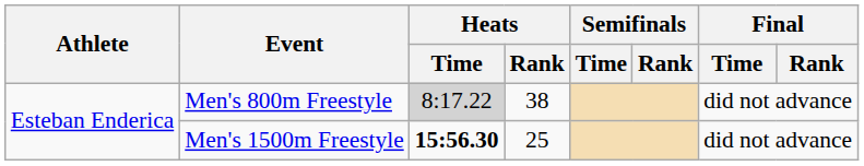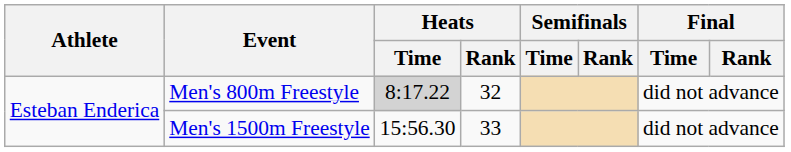Men's 800m Freestyle | Heats / Rank: 38 -> 32
Men's 1500m Freestyle | Heats / Time: bold -> normal
Men's 1500m Freestyle | Heats / Rank: 25 -> 33
